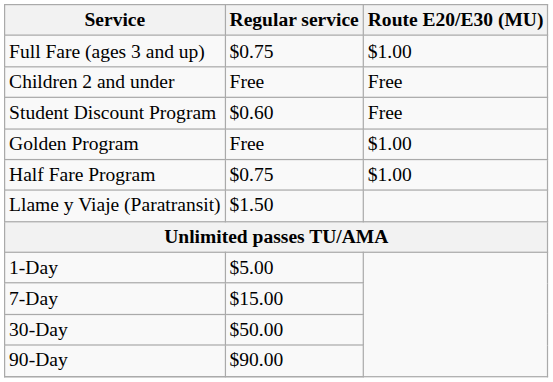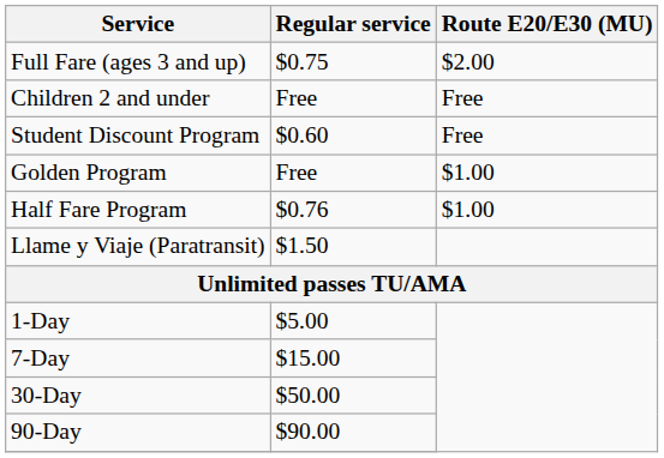Full Fare (ages 3 and up) | Route E20/E30 (MU): $1.00 -> $2.00
Half Fare Program | Regular service: $0.75 -> $0.76
